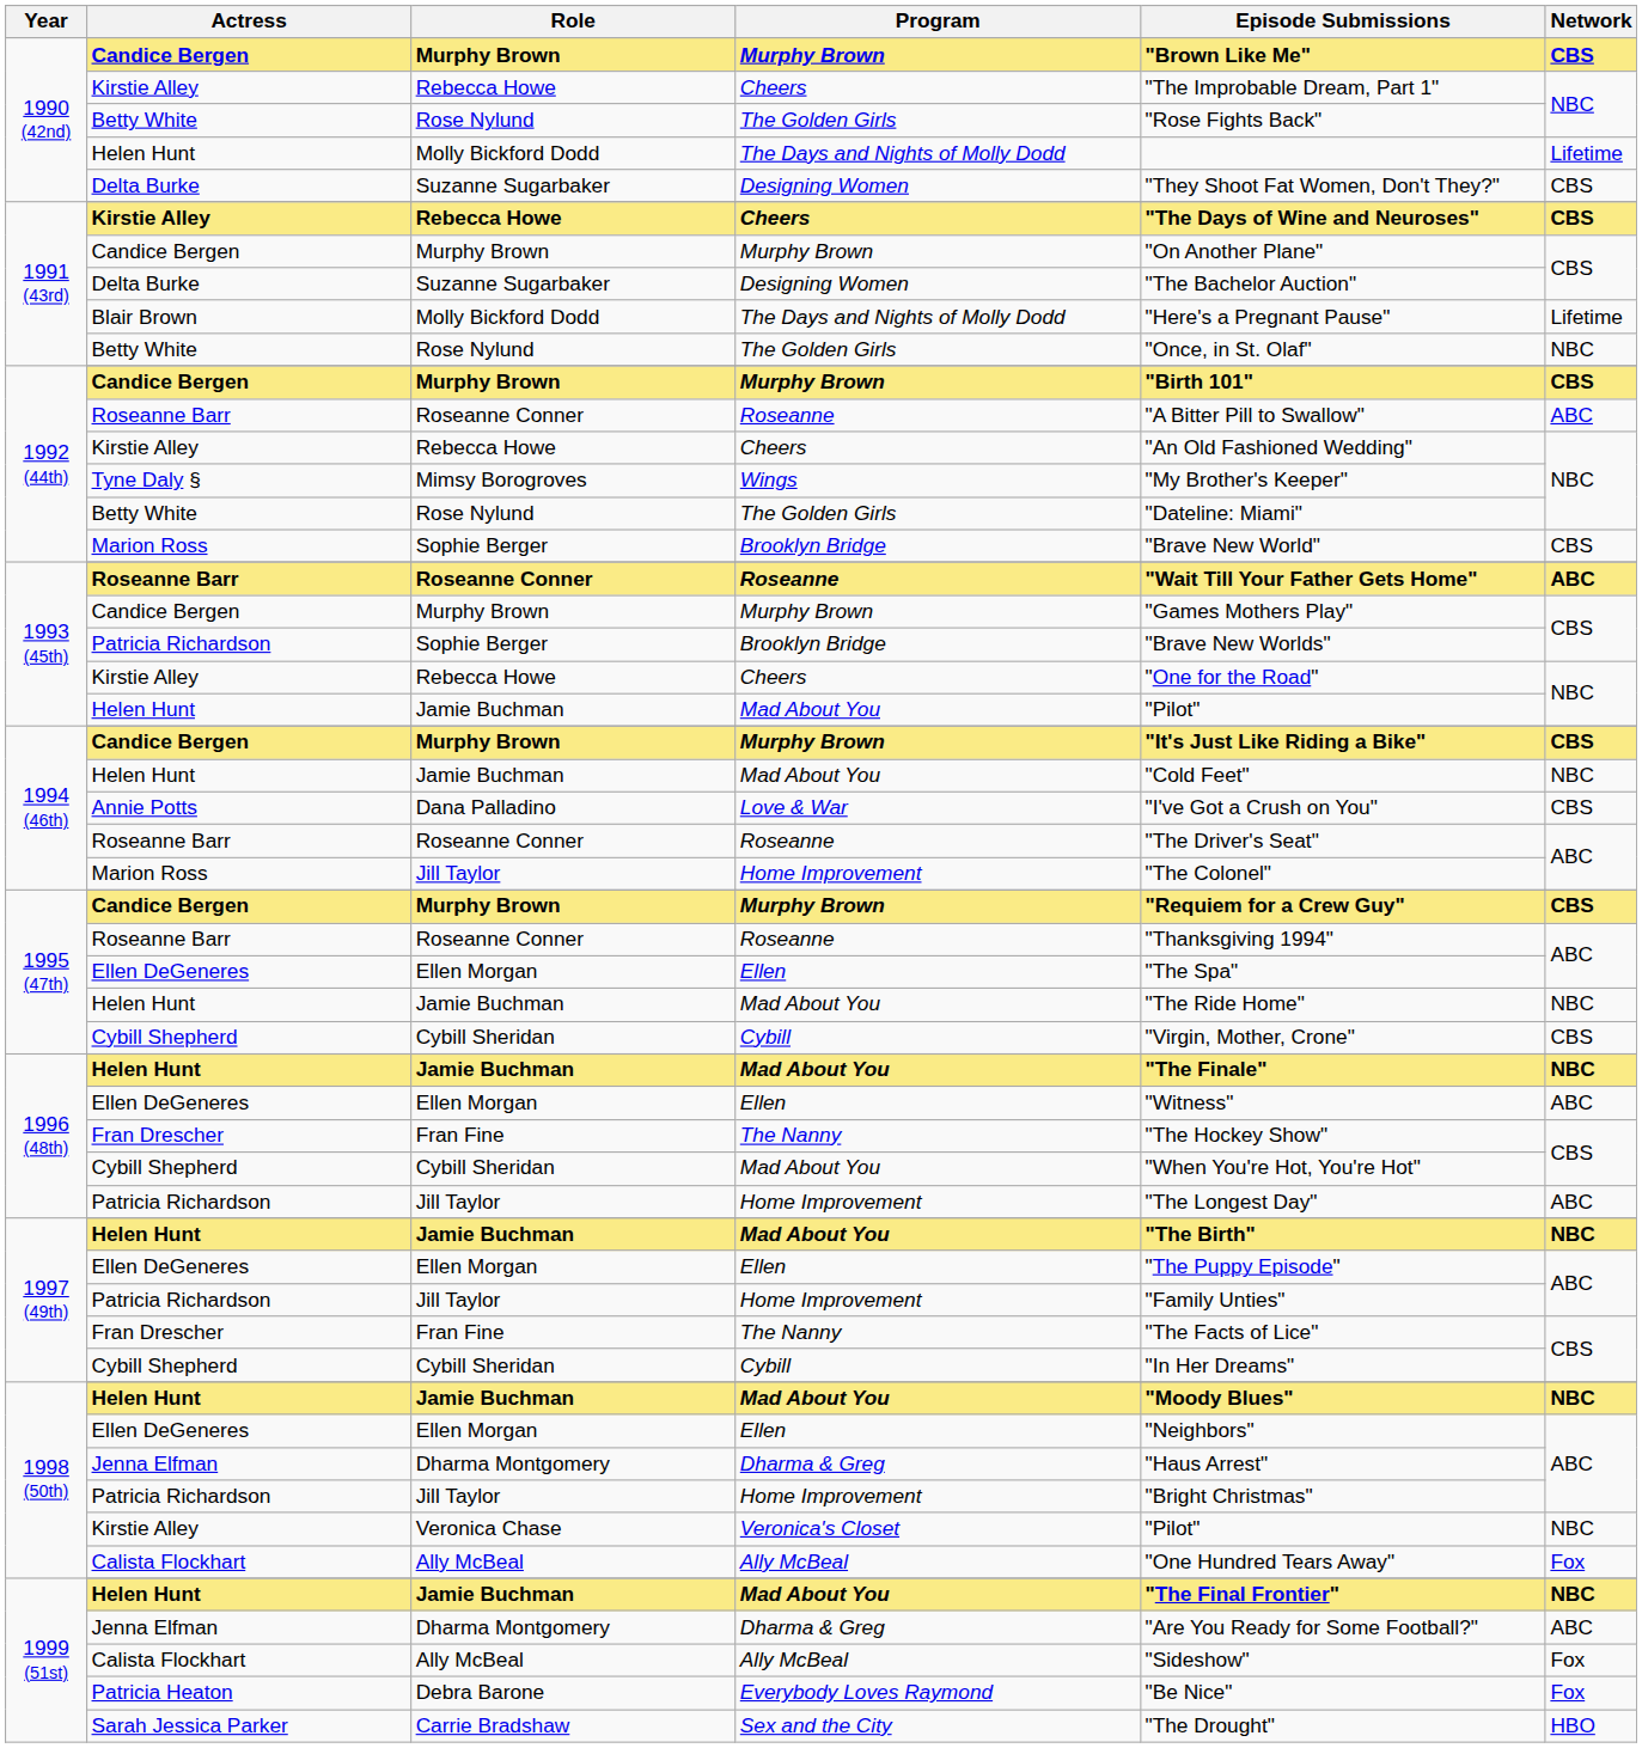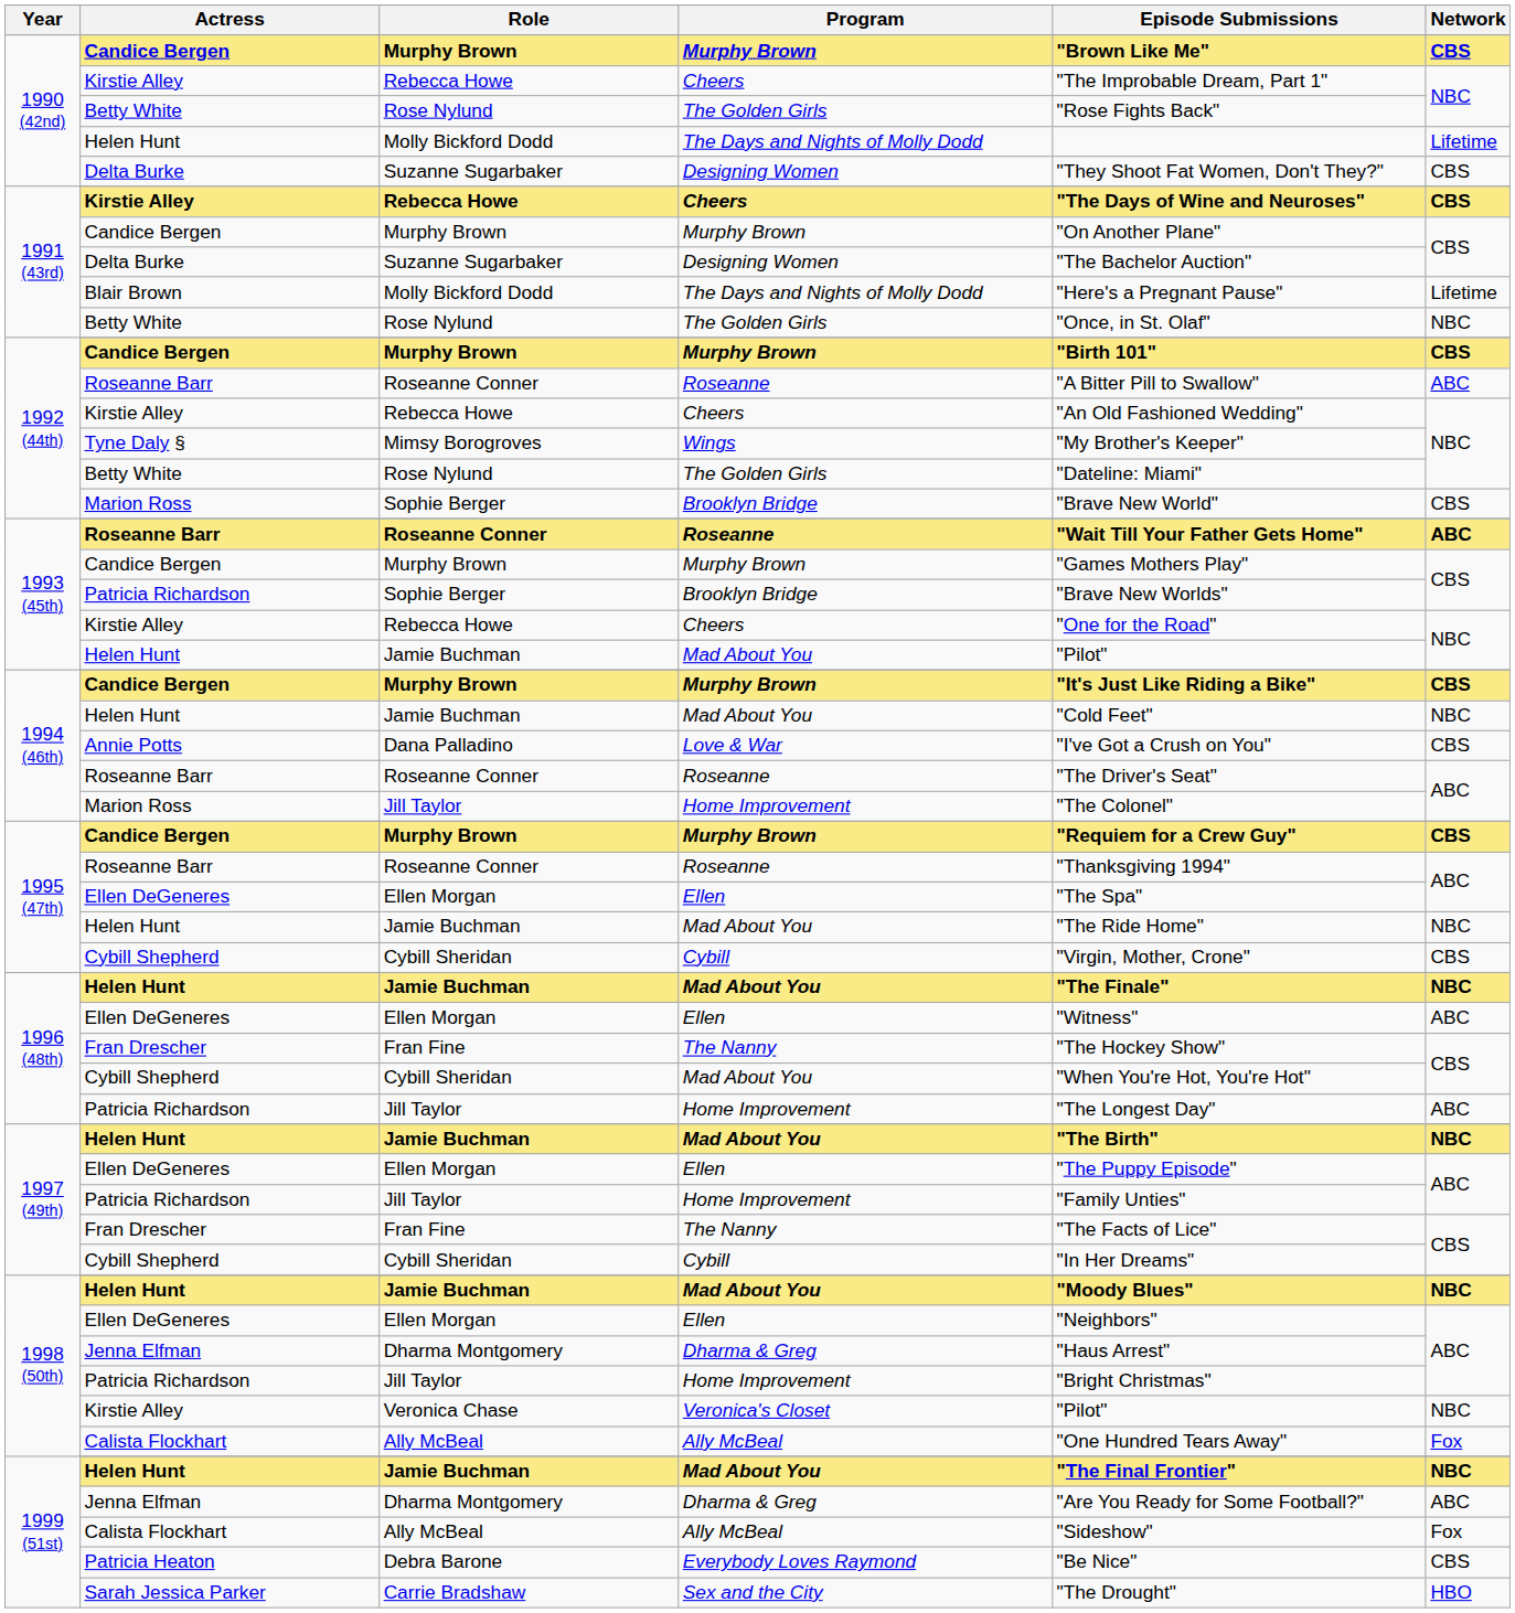Debra Barone | Network: Fox -> CBS
